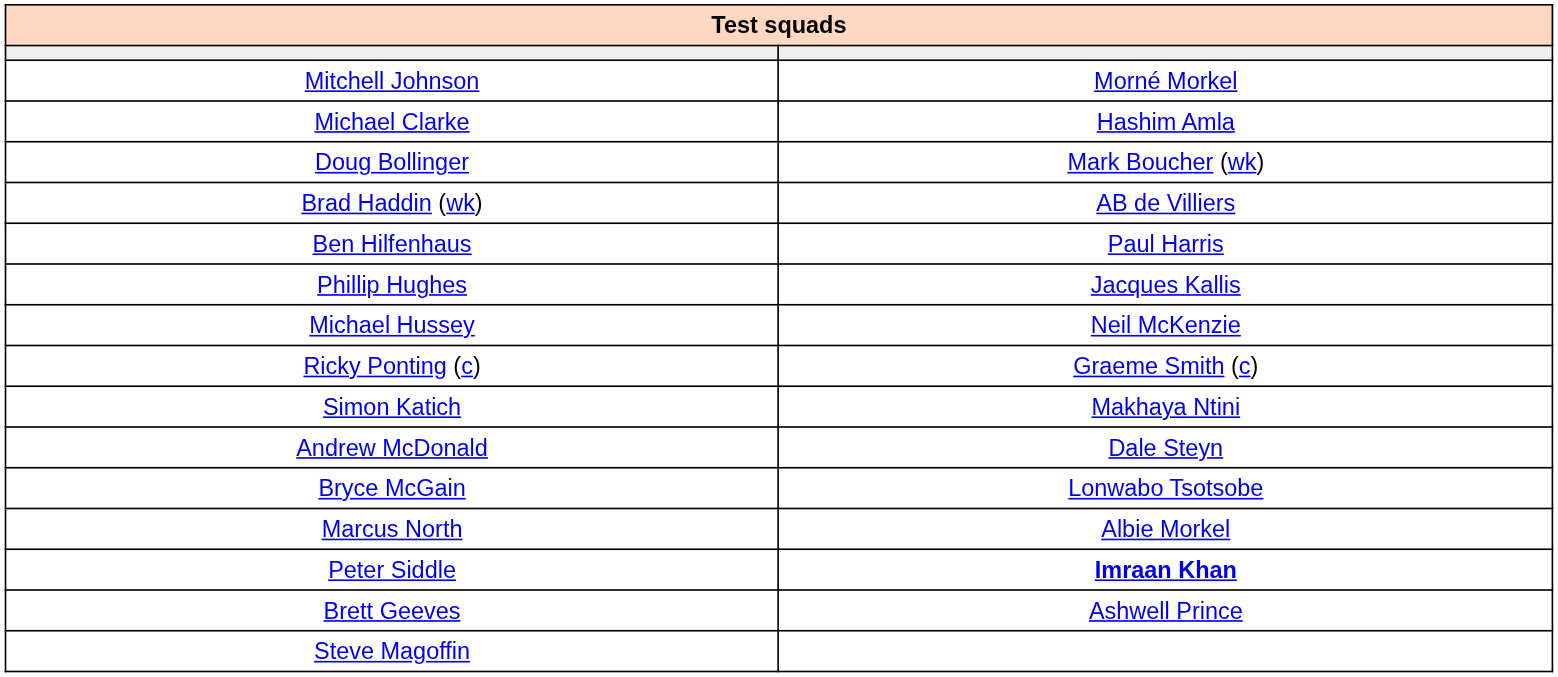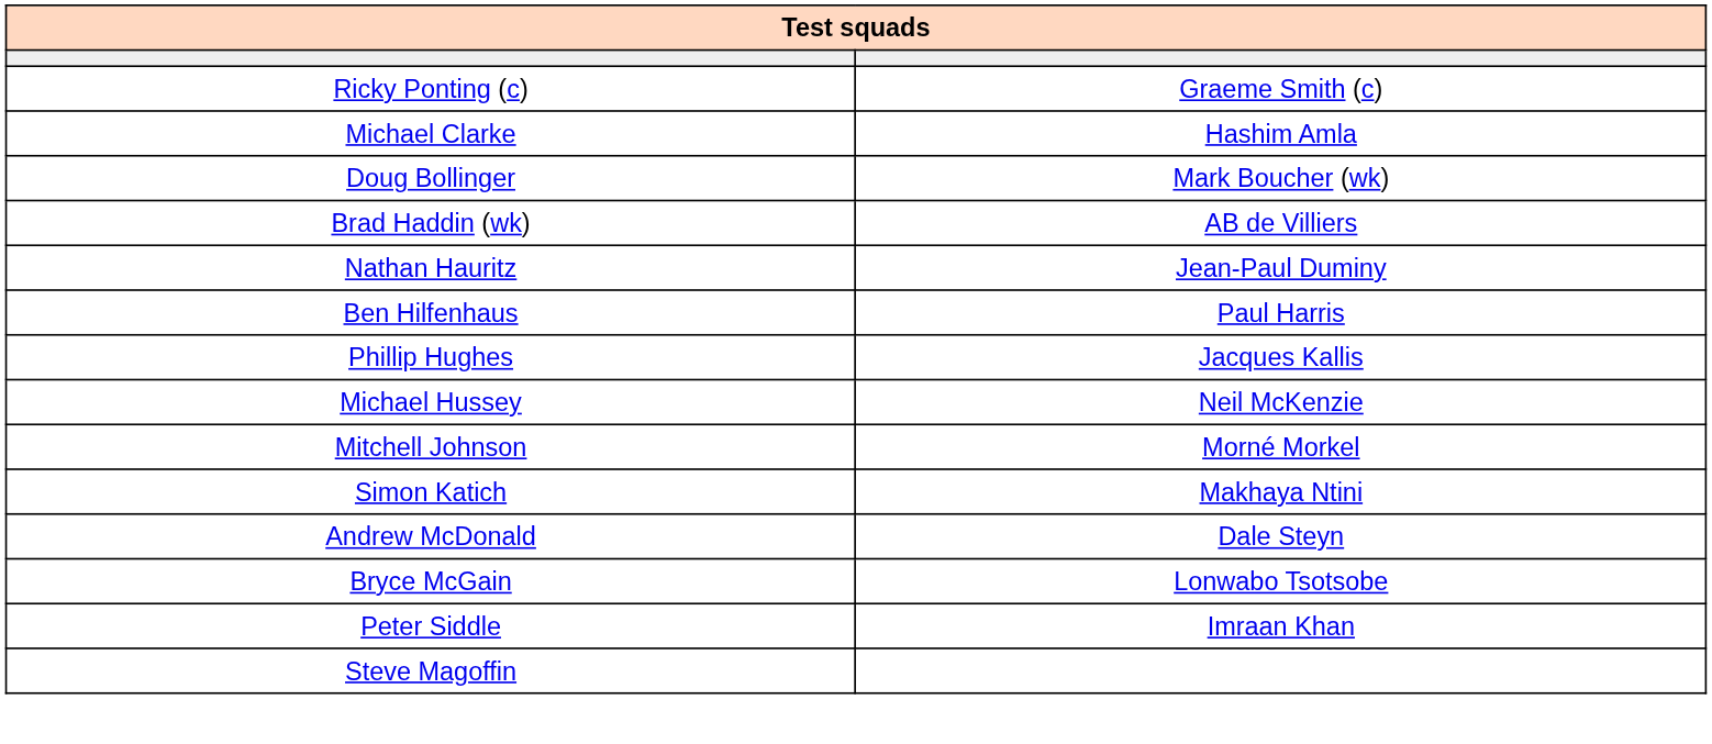rows swapped: Ricky Ponting (c) <-> Mitchell Johnson
+ row: Nathan Hauritz | Jean-Paul Duminy
- row: Marcus North | Albie Morkel
Peter Siddle | column 2: bold -> normal
- row: Brett Geeves | Ashwell Prince
